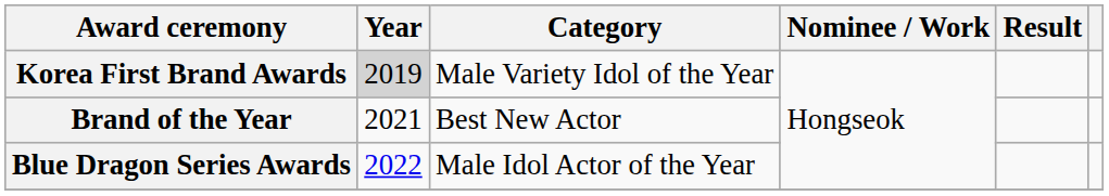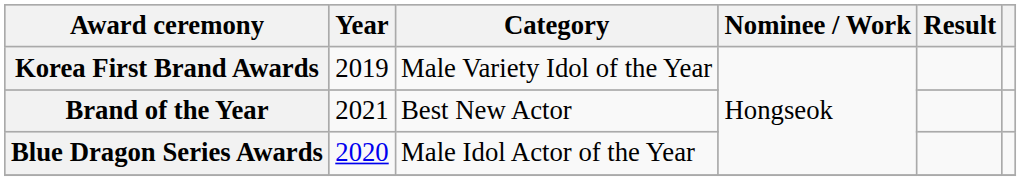Korea First Brand Awards | Year: lightgrey background -> no background
Blue Dragon Series Awards | Year: 2022 -> 2020
